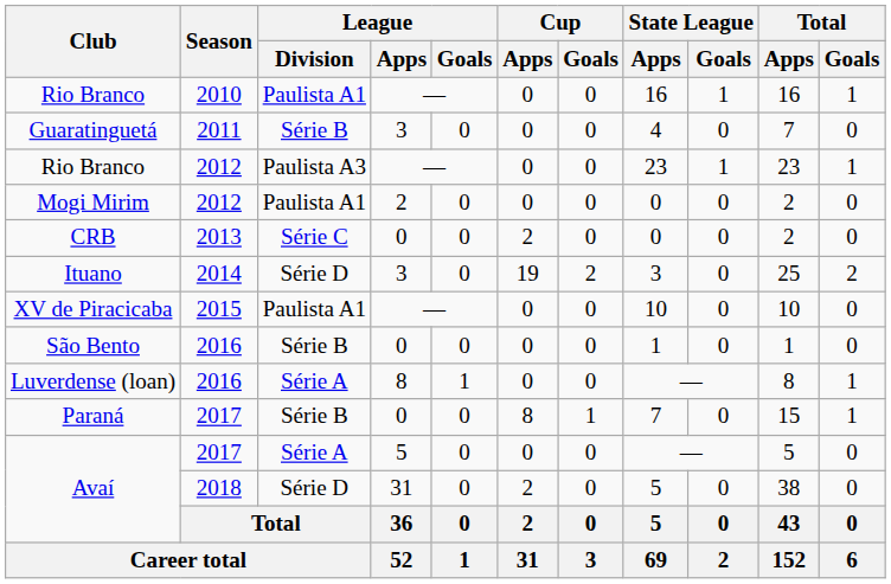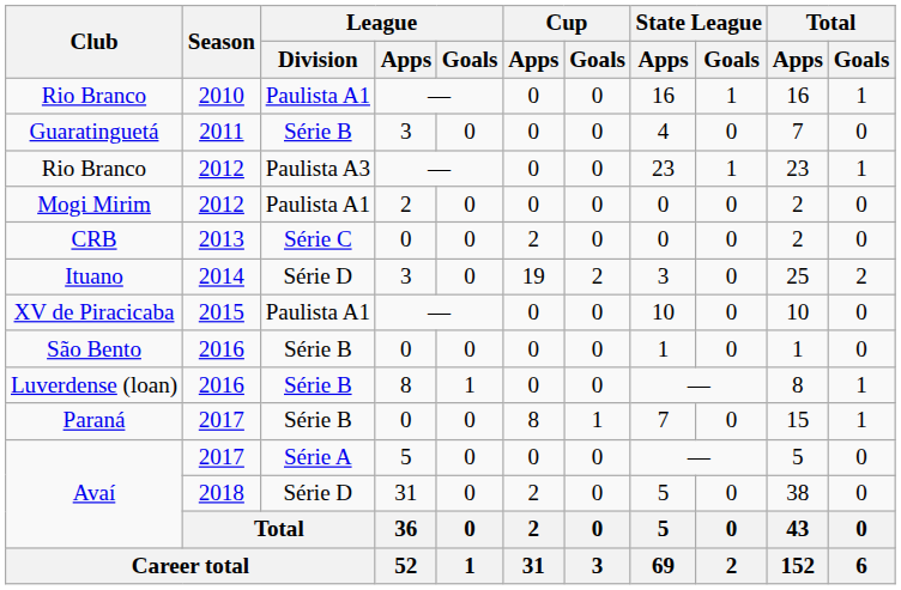Luverdense (loan) | League / Division: Série A -> Série B
